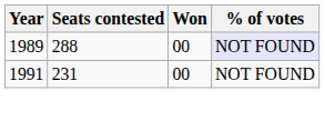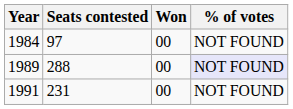+ row: 1984 | 97 | 00 | NOT FOUND
